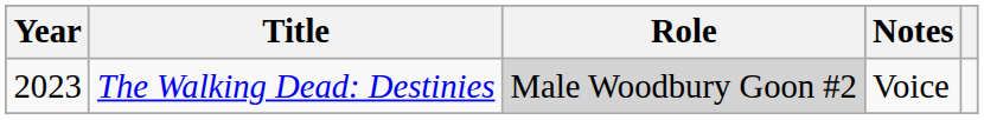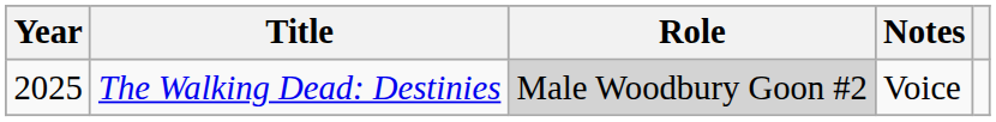The Walking Dead: Destinies | Year: 2023 -> 2025
